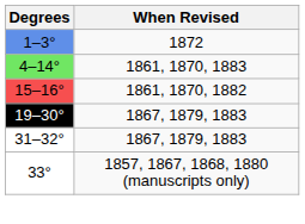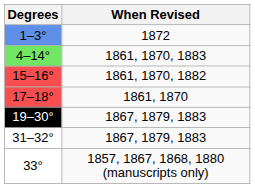+ row: 17–18° | 1861, 1870
